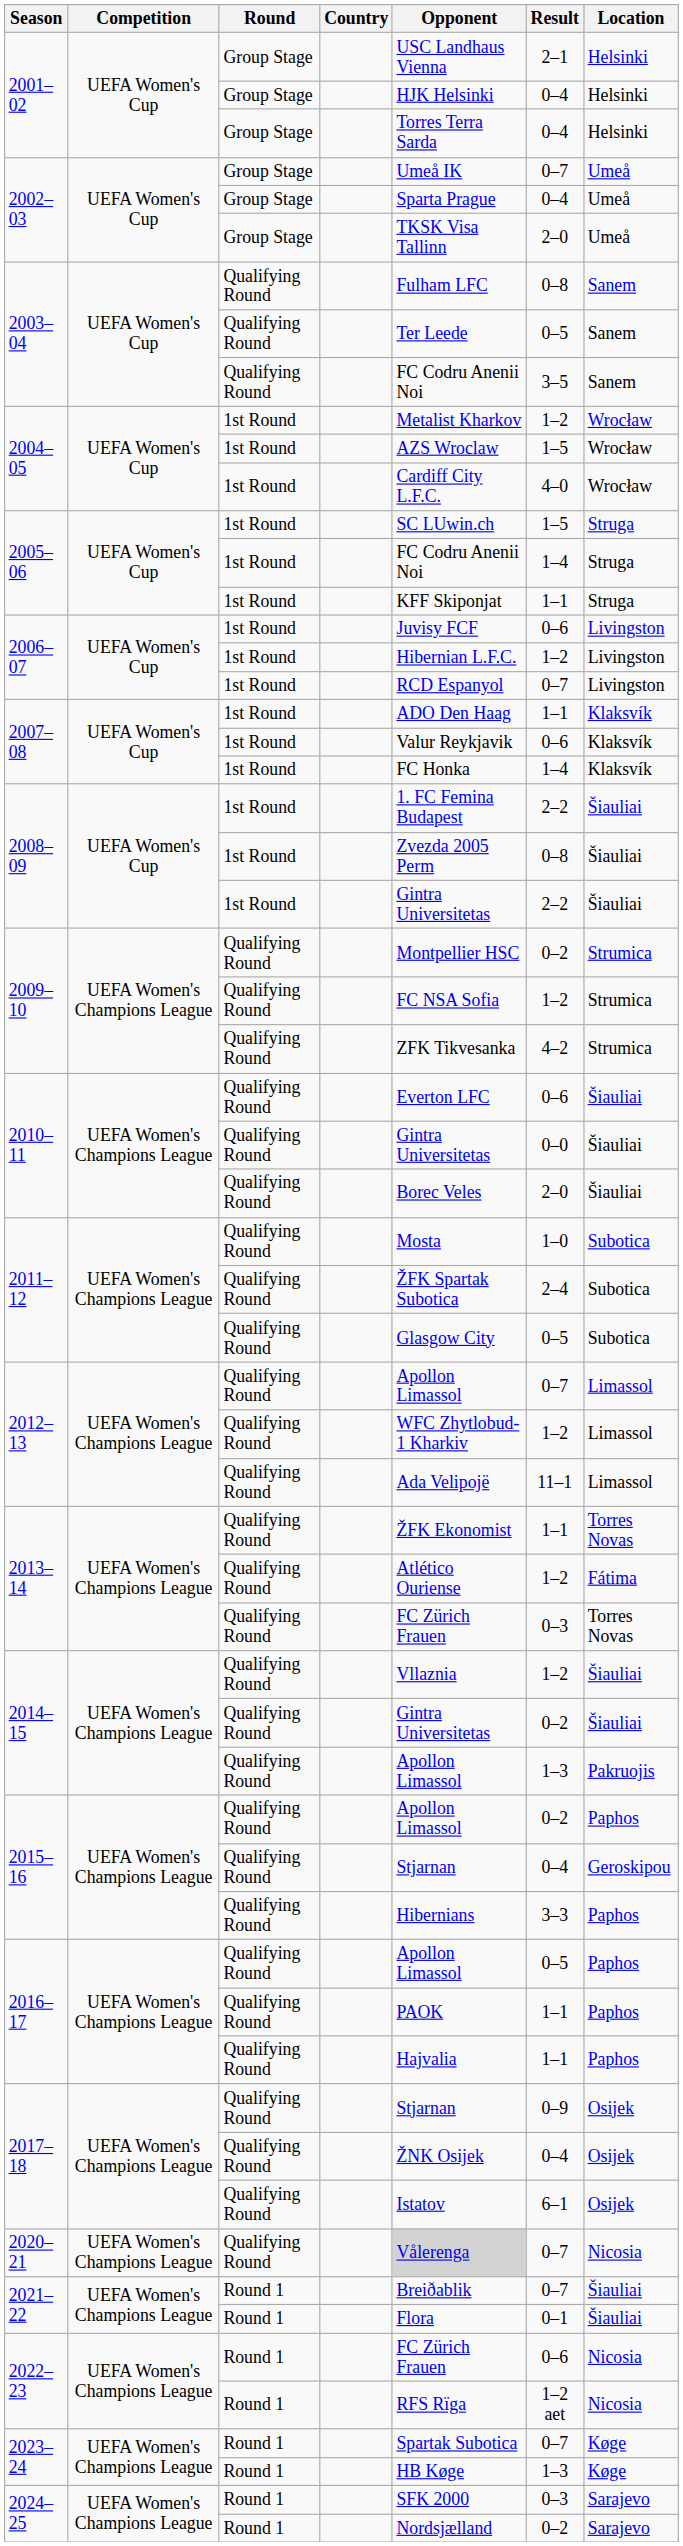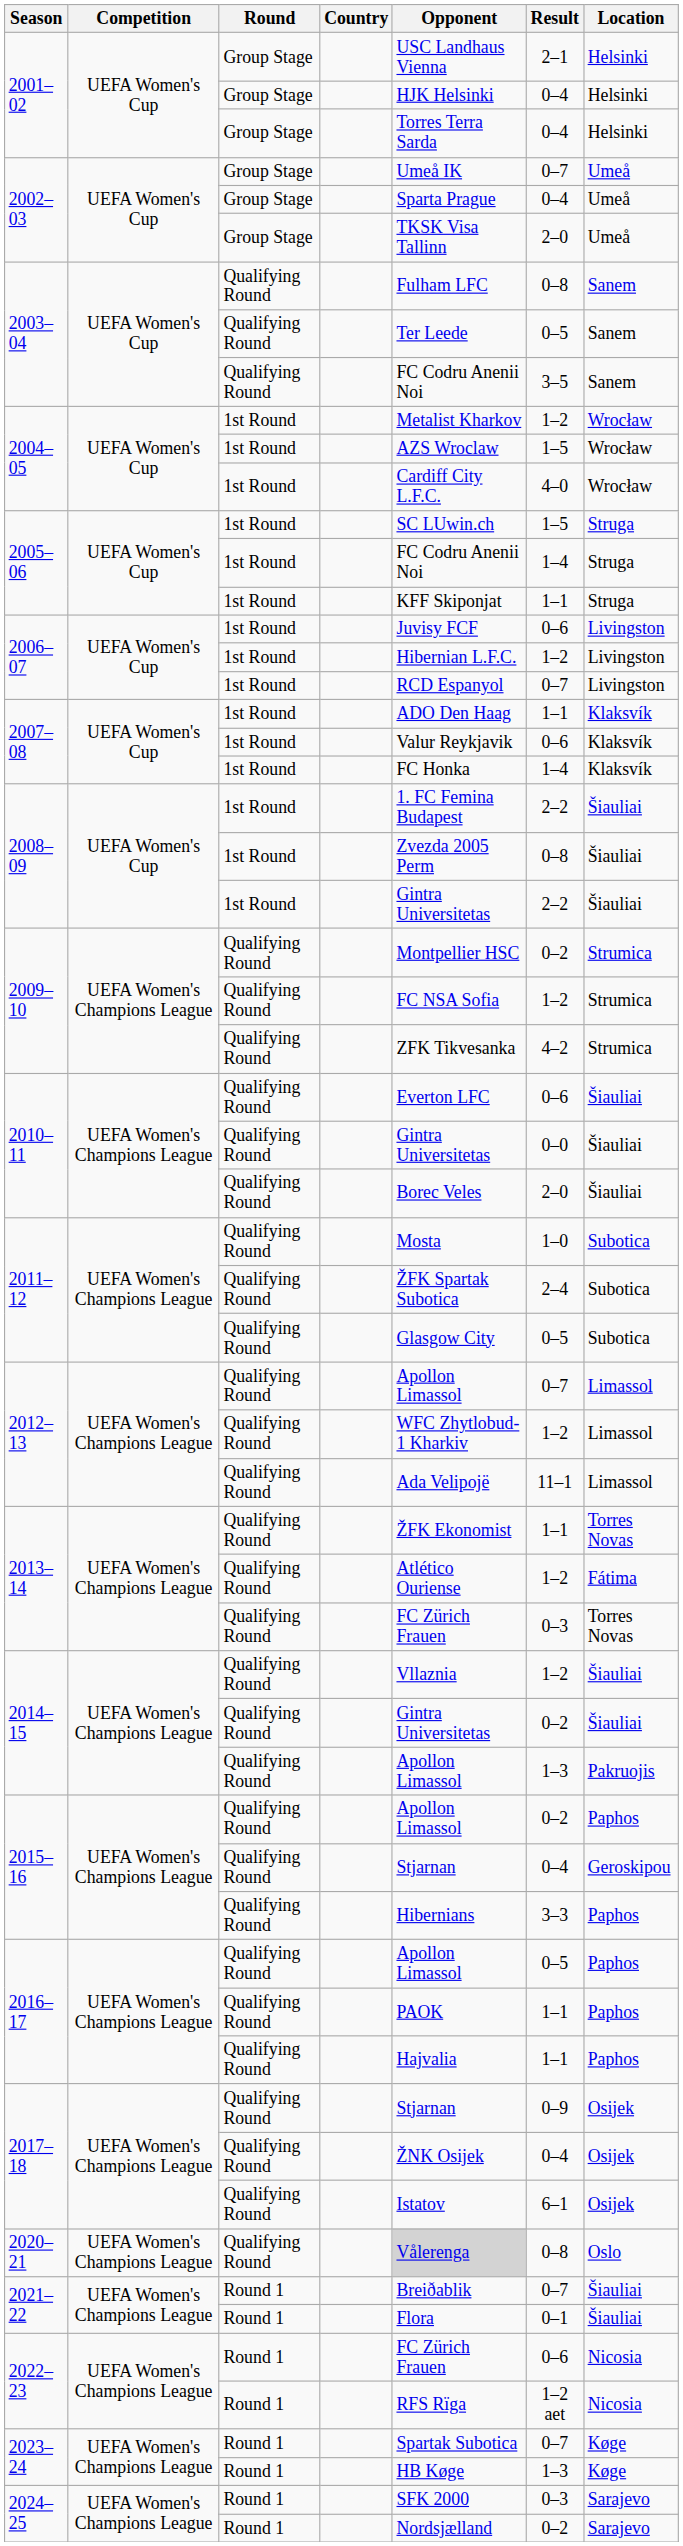2020–21 | Result: 0–7 -> 0–8
2020–21 | Location: Nicosia -> Oslo
